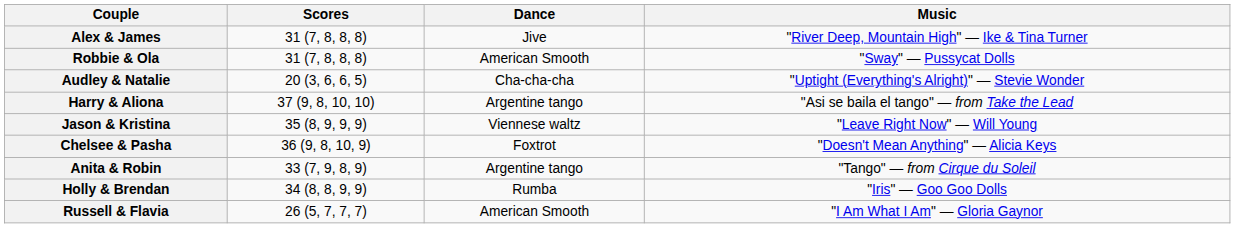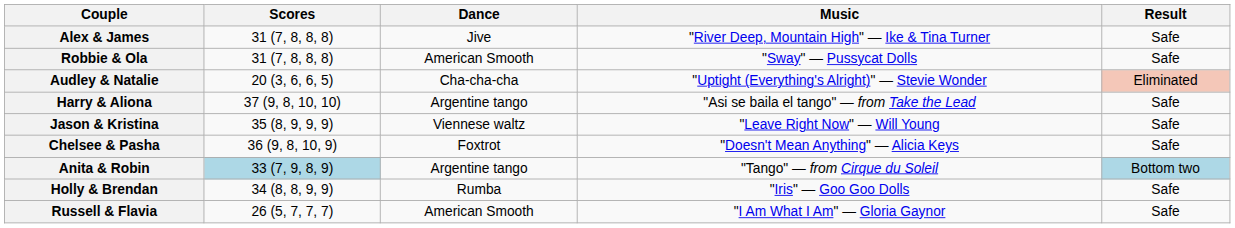+ column: Result | Safe | Safe | Eliminated | Safe | Safe | Safe | Bottom two | Safe | Safe
Anita & Robin | Scores: no background -> lightblue background
